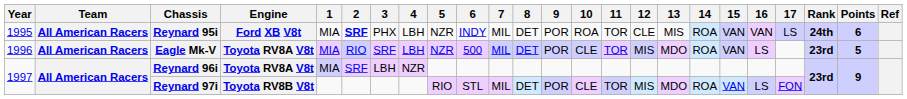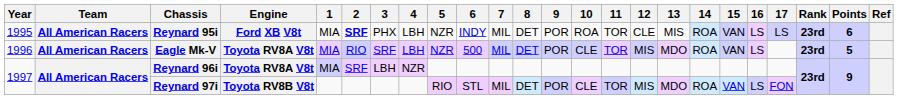Reynard 95i | 16: VAN -> LS
Reynard 95i | Rank: 24th -> 23rd
